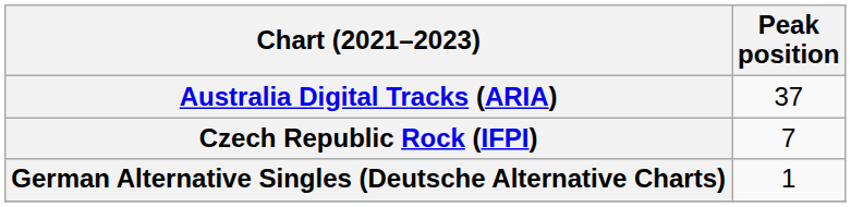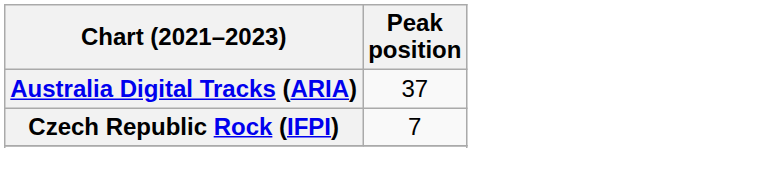- row: German Alternative Singles (Deutsche Alternative Charts) | 1
